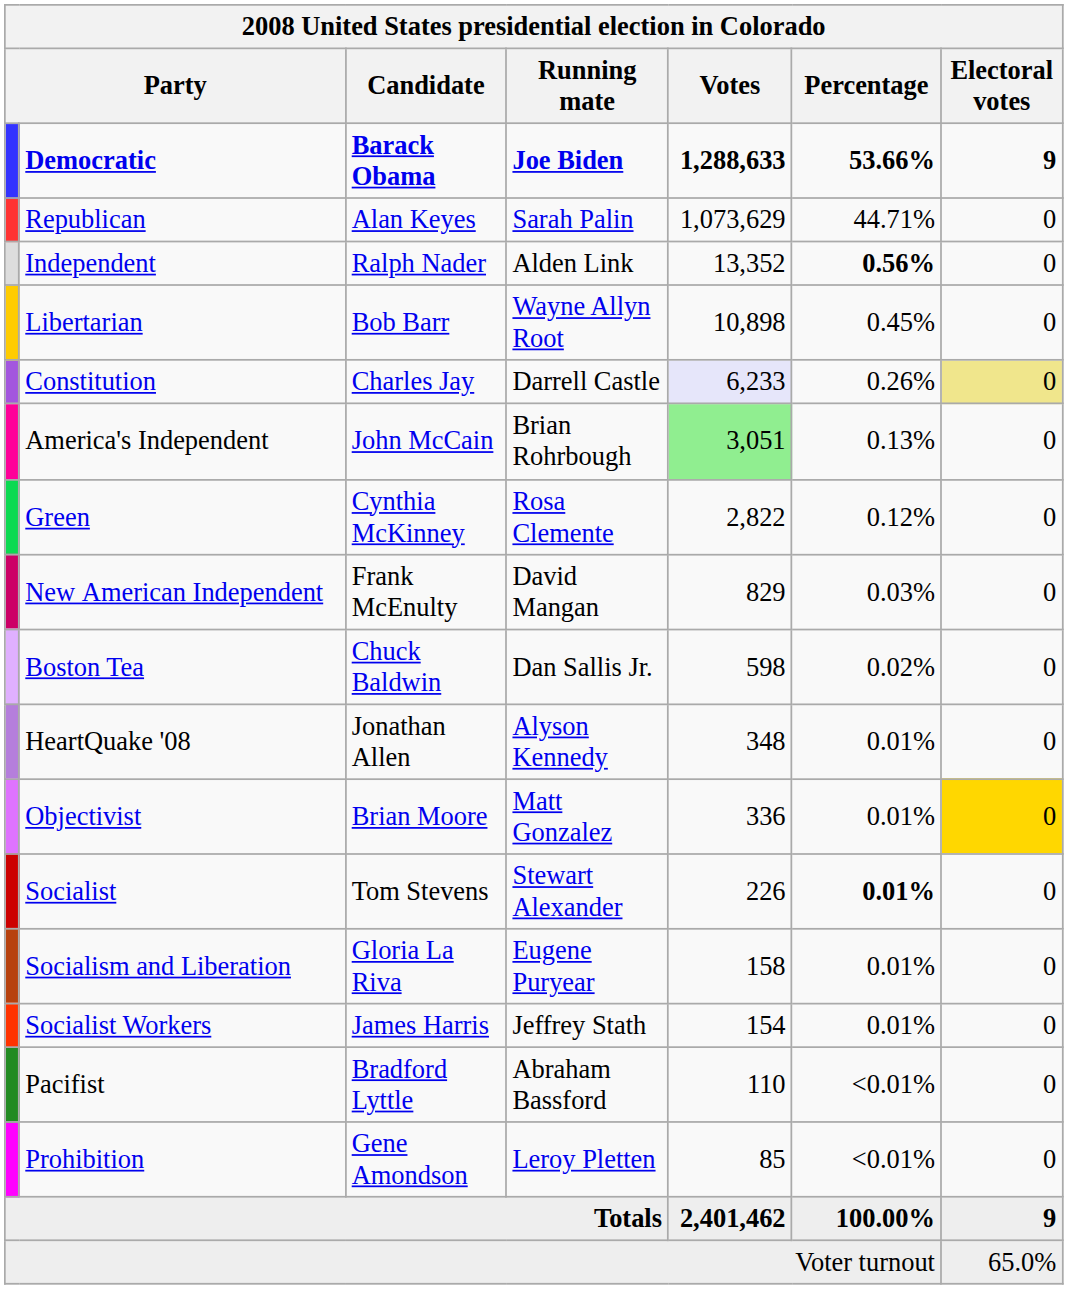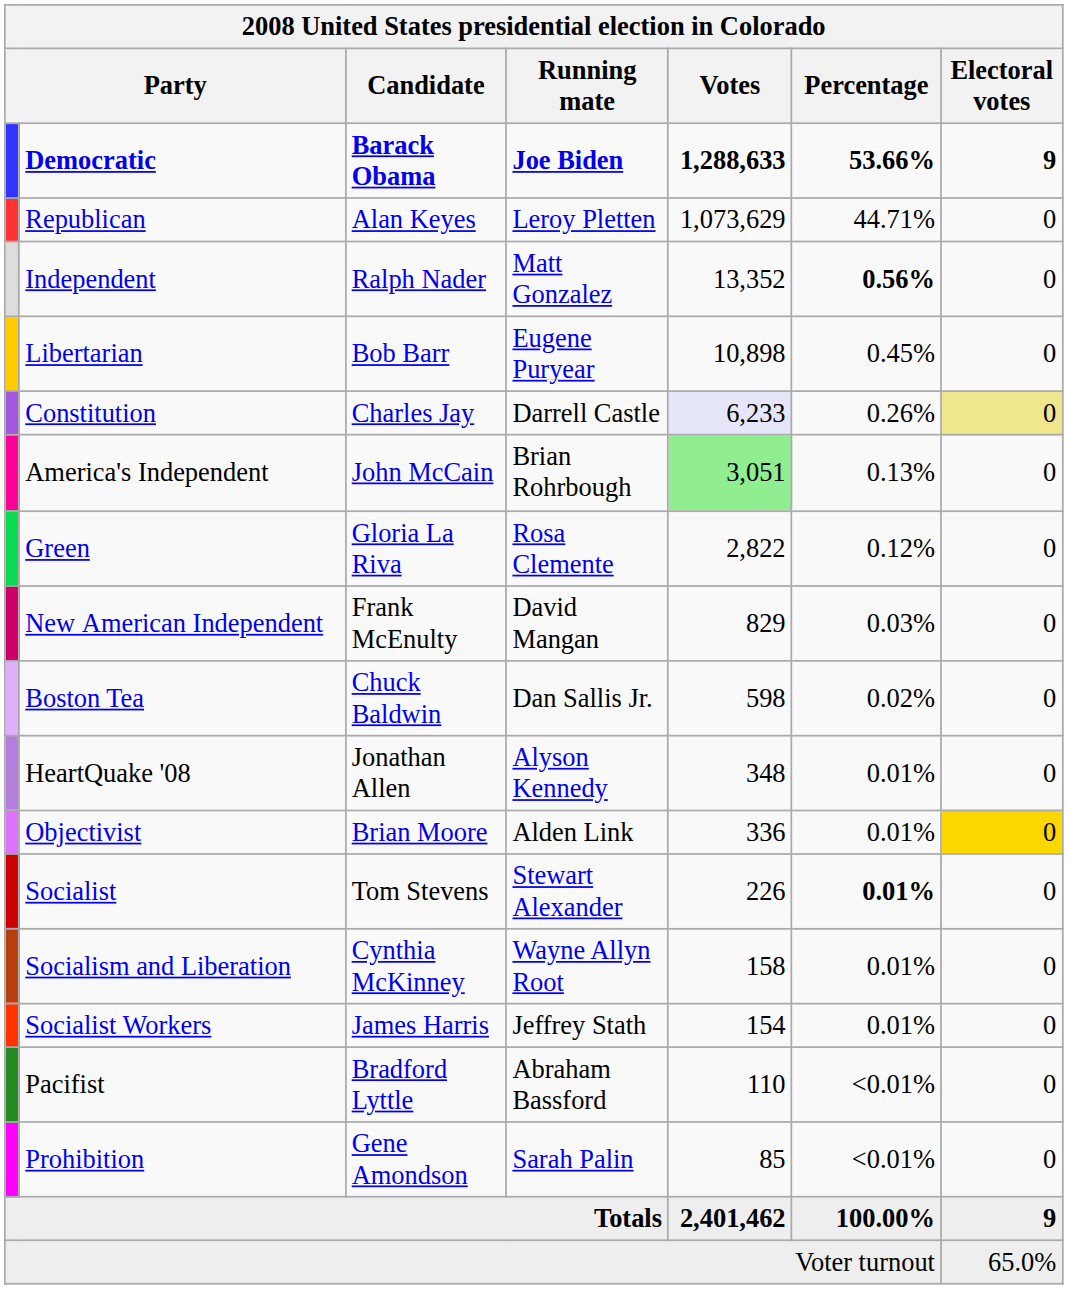Republican | Running mate: Sarah Palin -> Leroy Pletten
Independent | Running mate: Alden Link -> Matt Gonzalez
Libertarian | Running mate: Wayne Allyn Root -> Eugene Puryear
Green | Candidate: Cynthia McKinney -> Gloria La Riva
Objectivist | Running mate: Matt Gonzalez -> Alden Link
Socialism and Liberation | Candidate: Gloria La Riva -> Cynthia McKinney
Socialism and Liberation | Running mate: Eugene Puryear -> Wayne Allyn Root
Prohibition | Running mate: Leroy Pletten -> Sarah Palin
